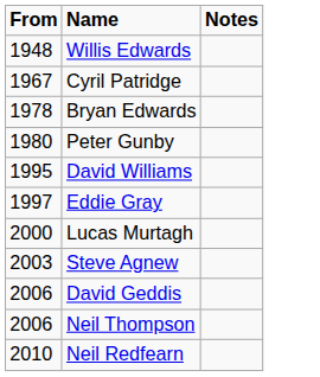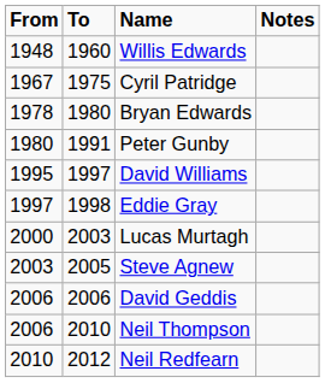+ column: To | 1960 | 1975 | 1980 | 1991 | 1997 | 1998 | 2003 | 2005 | 2006 | 2010 | 2012
